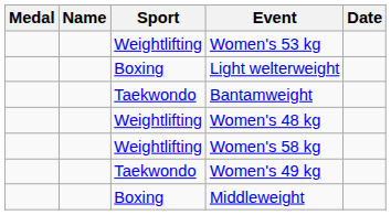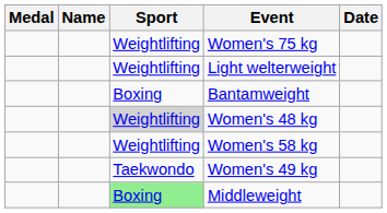- row: Weightlifting | Women's 53 kg
+ row: Weightlifting | Women's 75 kg
Light welterweight | Sport: Boxing -> Weightlifting
Bantamweight | Sport: Taekwondo -> Boxing
Women's 48 kg | Sport: no background -> lightgrey background
Middleweight | Sport: no background -> lightgreen background
